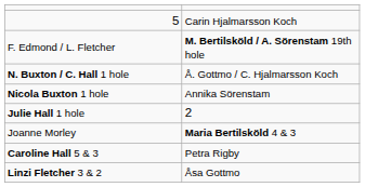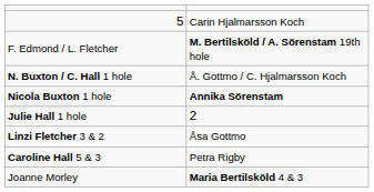Nicola Buxton 1 hole | column 2: normal -> bold
rows swapped: Joanne Morley <-> Linzi Fletcher 3 & 2
